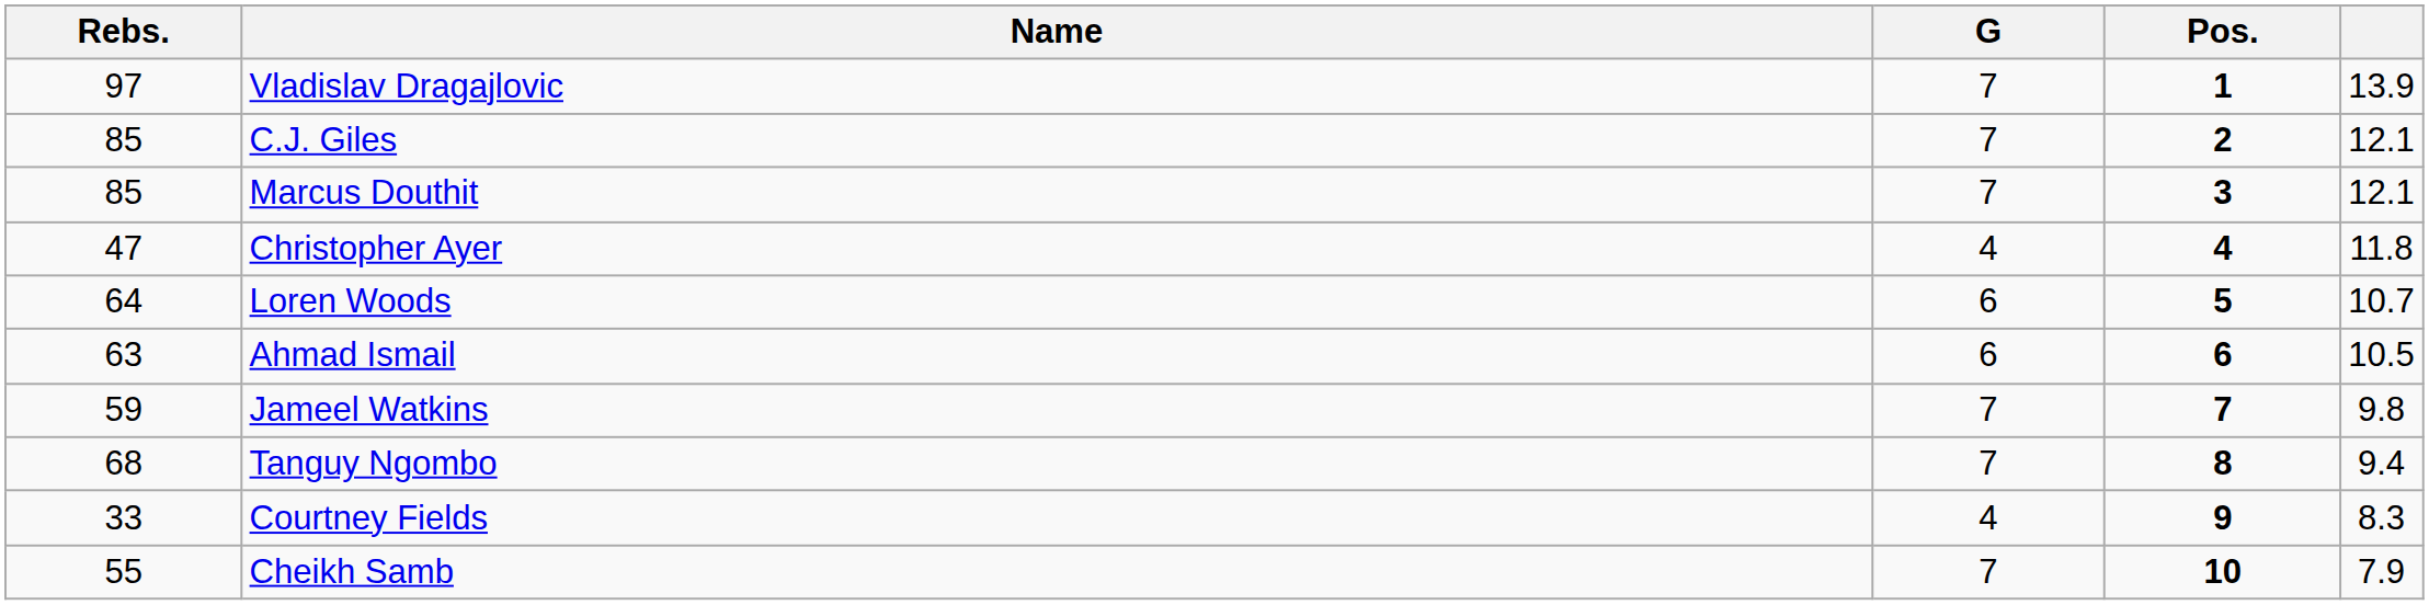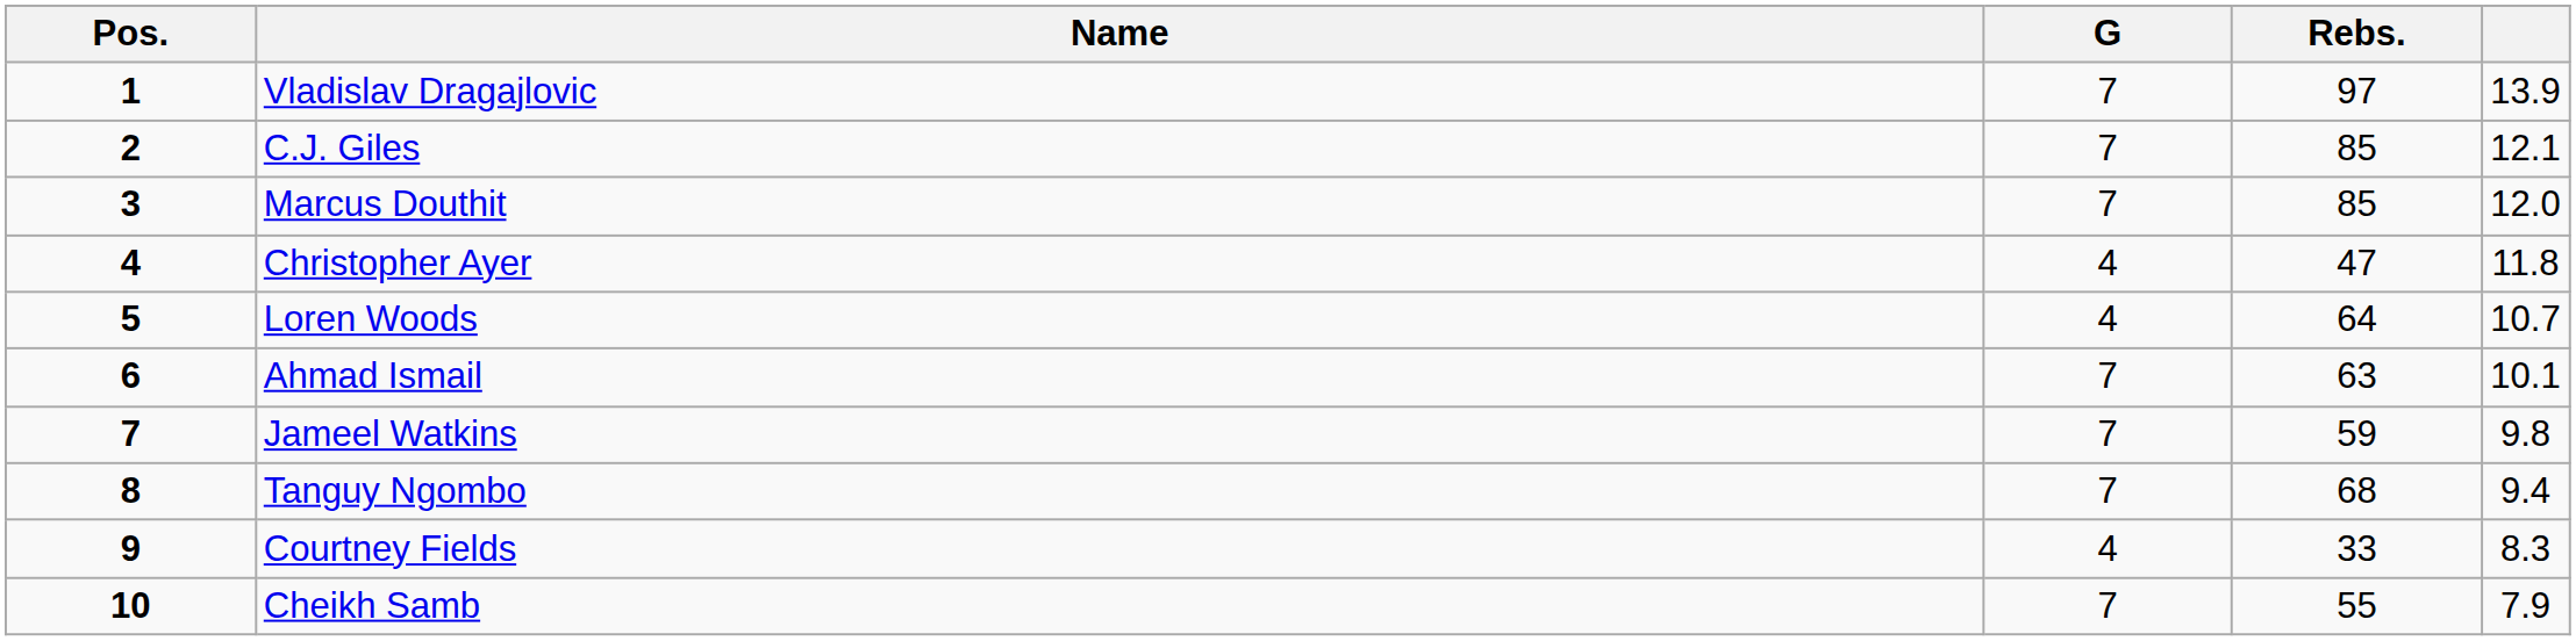columns swapped: Pos. <-> Rebs.
Marcus Douthit | column 5: 12.1 -> 12.0
Loren Woods | G: 6 -> 4
Ahmad Ismail | G: 6 -> 7
Ahmad Ismail | column 5: 10.5 -> 10.1
